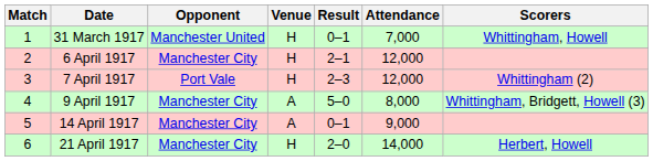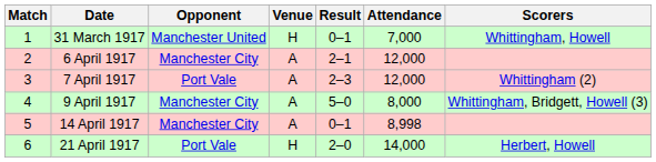6 April 1917 | Venue: H -> A
7 April 1917 | Venue: H -> A
14 April 1917 | Attendance: 9,000 -> 8,998
21 April 1917 | Opponent: Manchester City -> Port Vale
